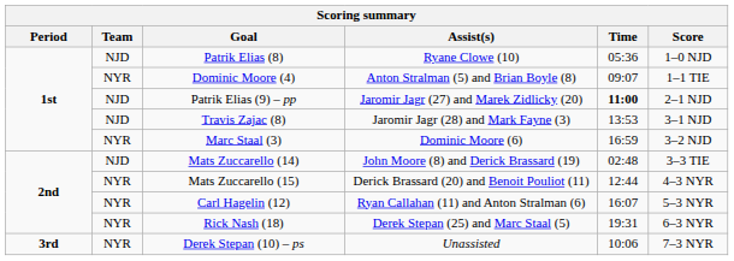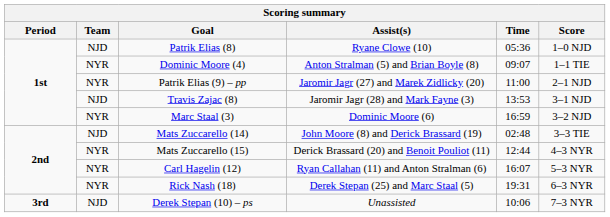Patrik Elias (9) – pp | Team: NJD -> NYR
Patrik Elias (9) – pp | Time: bold -> normal
Derek Stepan (10) – ps | Team: NYR -> NJD
